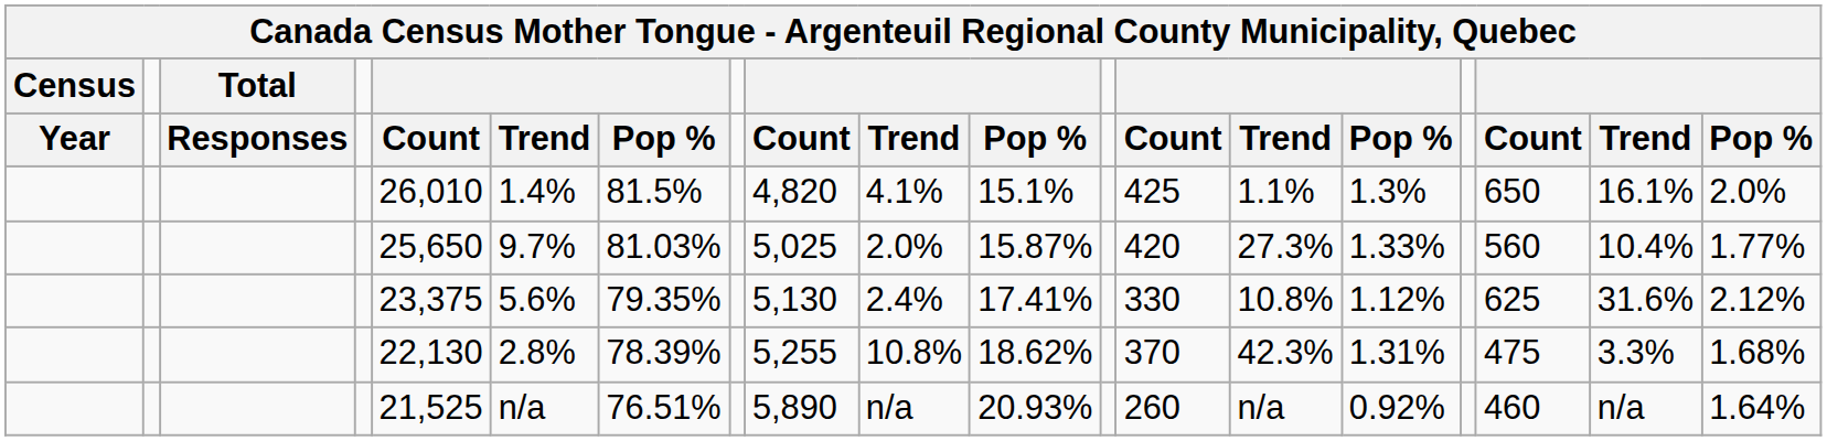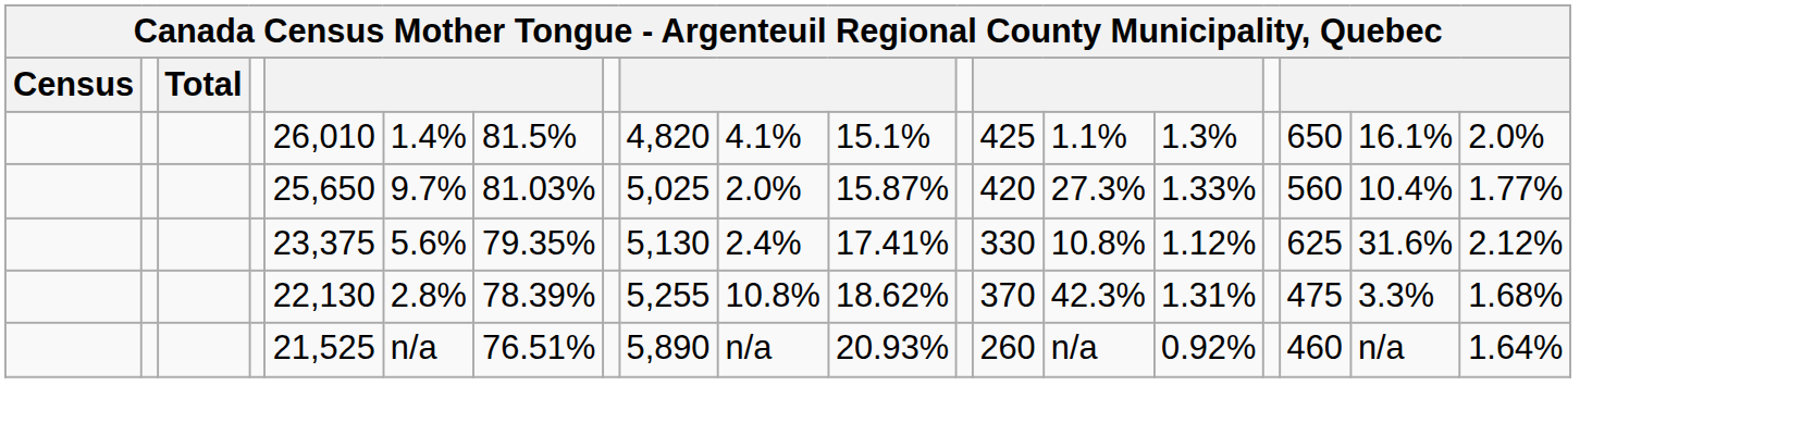- row: Year | Responses | Count | Trend | Pop % | Count | Trend | Pop % | Count | Trend | Pop % | Count | Trend | Pop %
